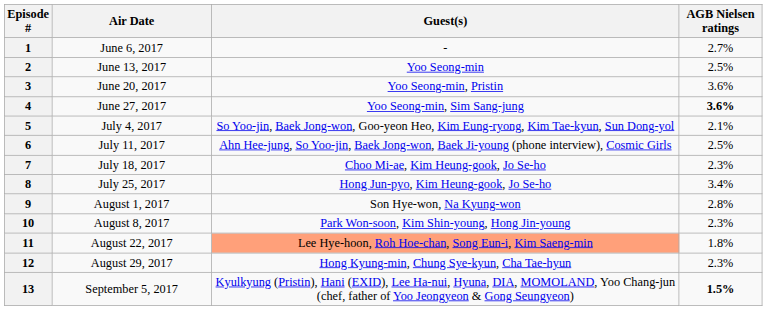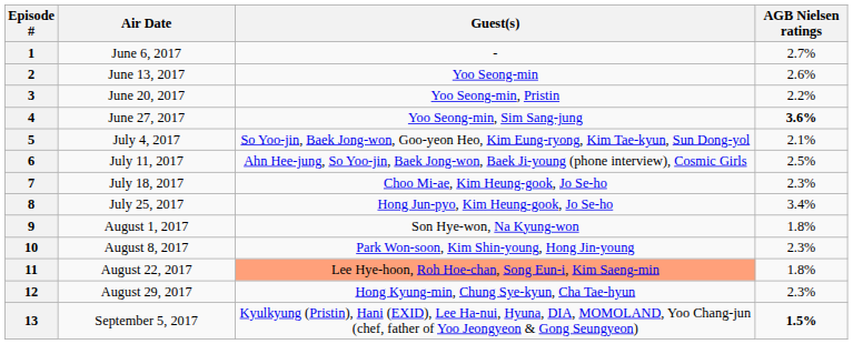2 | AGB Nielsen ratings: 2.5% -> 2.6%
3 | AGB Nielsen ratings: 3.6% -> 2.2%
9 | AGB Nielsen ratings: 2.8% -> 1.8%
